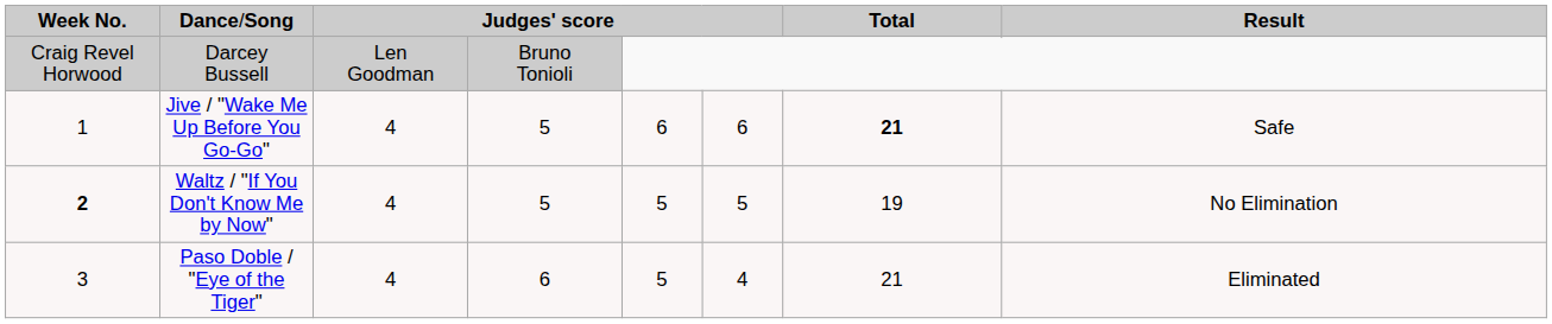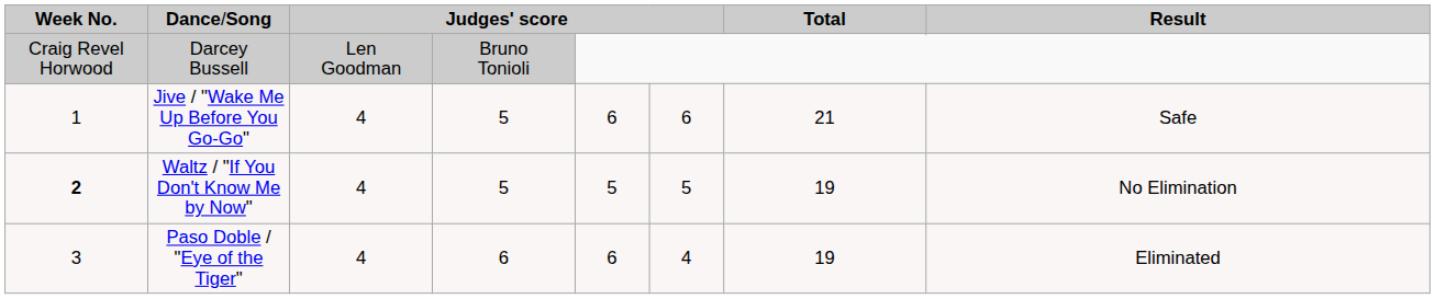Jive / "Wake Me Up Before You Go-Go" | column 7: bold -> normal
Paso Doble / "Eye of the Tiger" | column 5: 5 -> 6
Paso Doble / "Eye of the Tiger" | column 7: 21 -> 19
